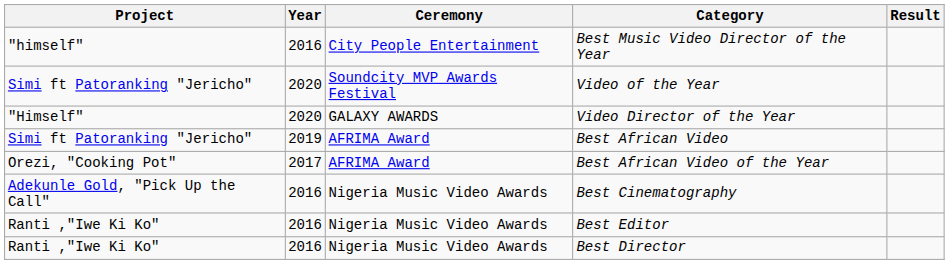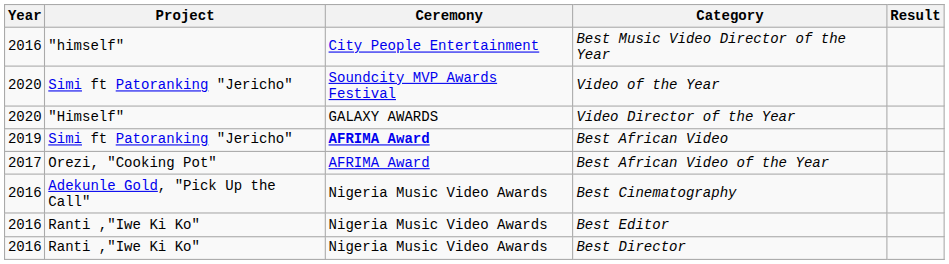columns swapped: Year <-> Project
Best African Video | Ceremony: normal -> bold
